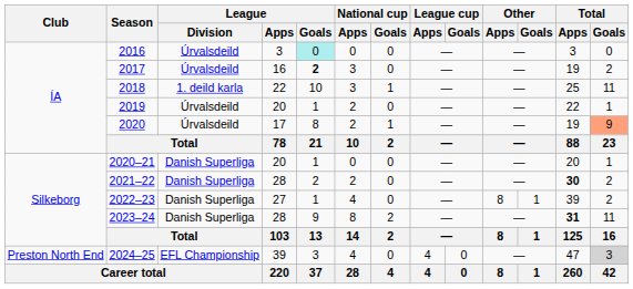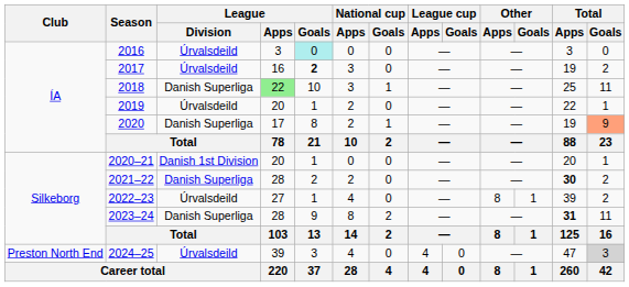2018 | League / Division: 1. deild karla -> Danish Superliga
2018 | League / Apps: no background -> lightgreen background
2020 | League / Division: Úrvalsdeild -> Danish Superliga
2020–21 | League / Division: Danish Superliga -> Danish 1st Division
2022–23 | League / Division: Danish Superliga -> Úrvalsdeild
2024–25 | League / Division: EFL Championship -> Úrvalsdeild
